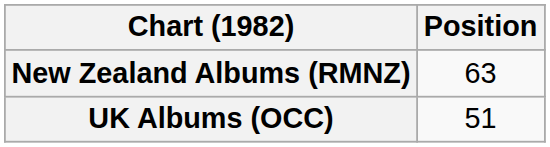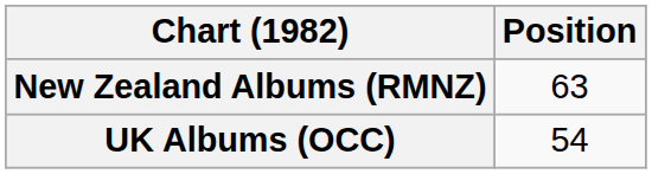UK Albums (OCC) | Position: 51 -> 54
